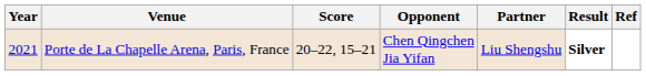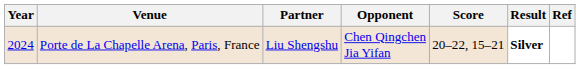columns swapped: Partner <-> Score
Porte de La Chapelle Arena, Paris, France | Year: 2021 -> 2024
